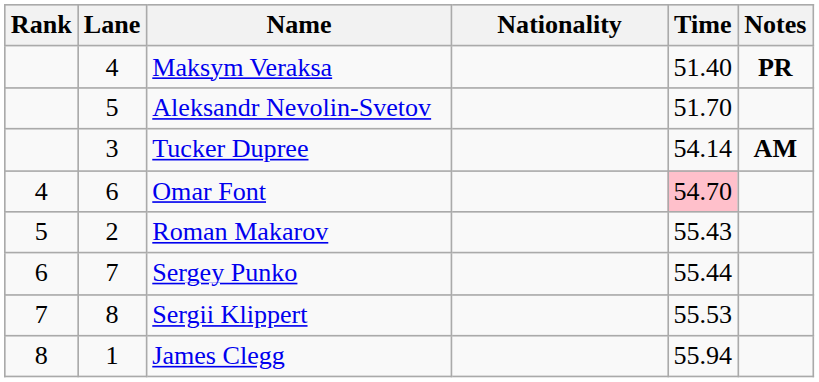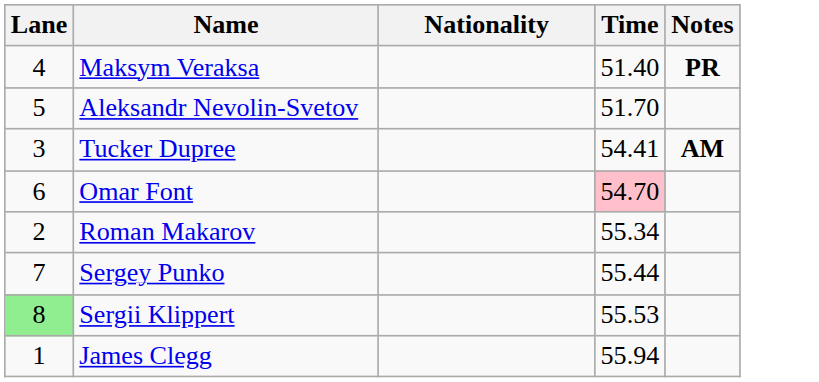- column: Rank | 4 | 5 | 6 | 7 | 8
Tucker Dupree | Time: 54.14 -> 54.41
Roman Makarov | Time: 55.43 -> 55.34
Sergii Klippert | Lane: no background -> lightgreen background
